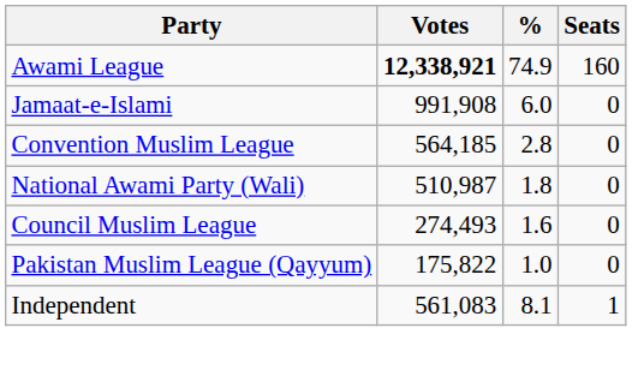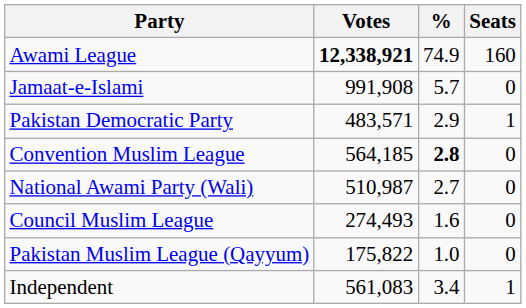Jamaat-e-Islami | %: 6.0 -> 5.7
+ row: Pakistan Democratic Party | 483,571 | 2.9 | 1
Convention Muslim League | %: normal -> bold
National Awami Party (Wali) | %: 1.8 -> 2.7
Independent | %: 8.1 -> 3.4
